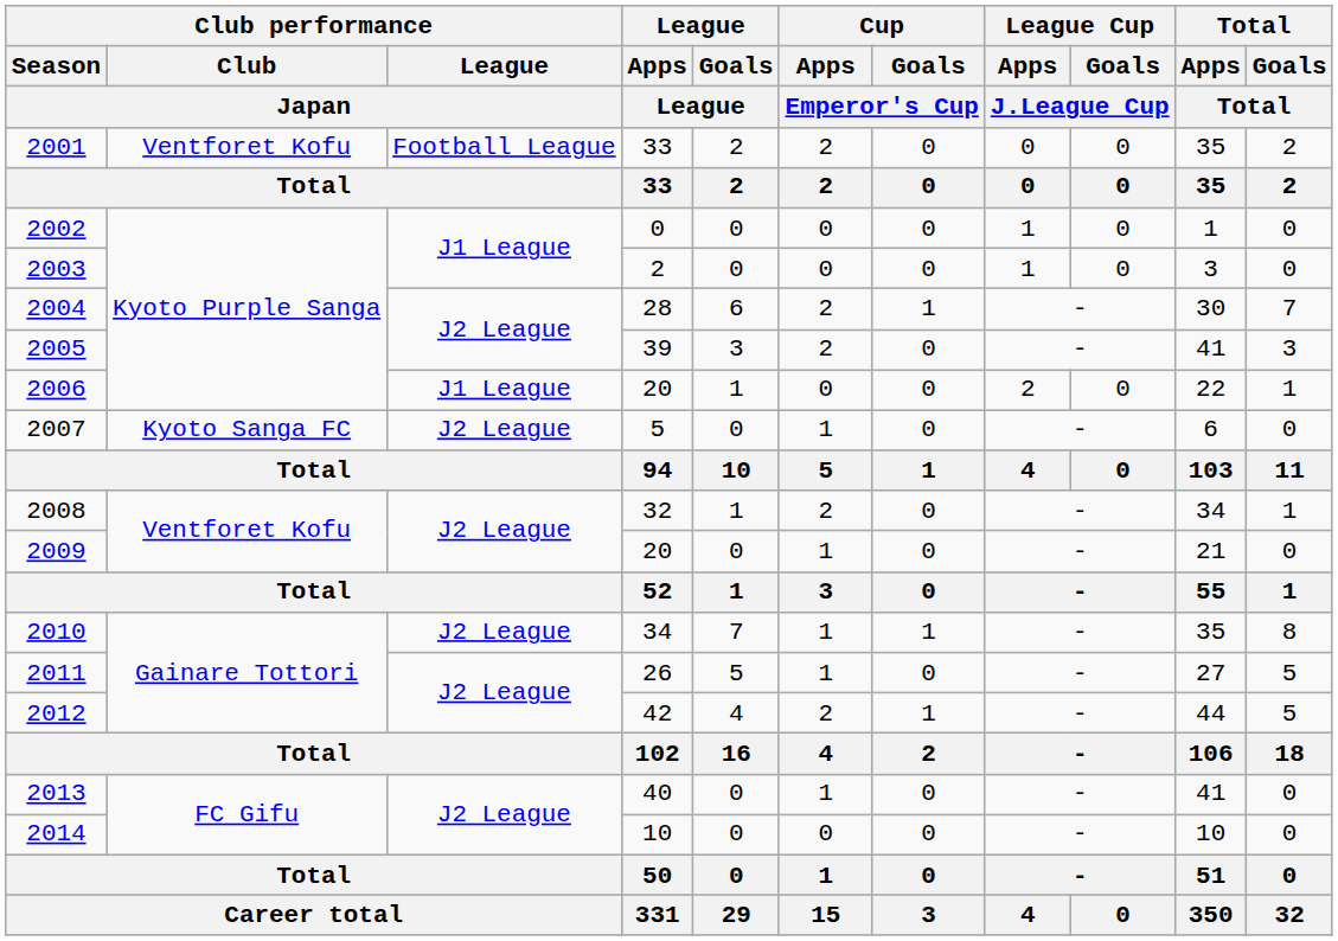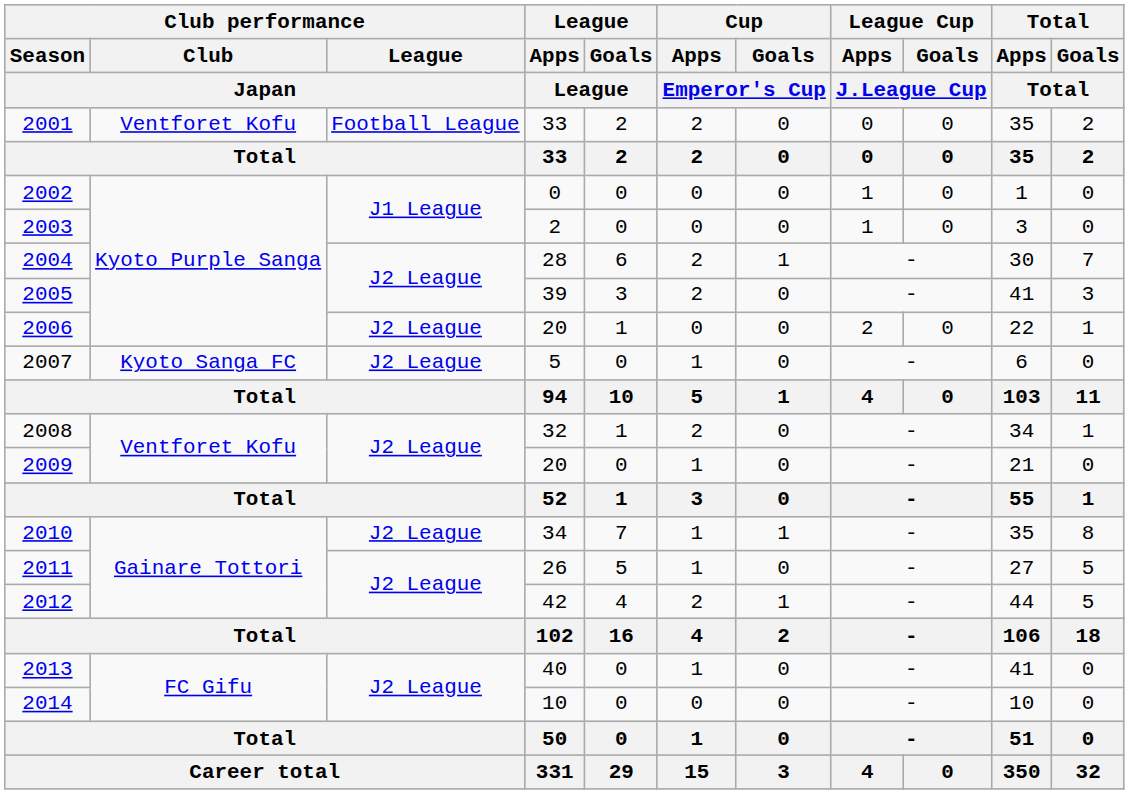2006 | Club performance / League / Japan: J1 League -> J2 League
